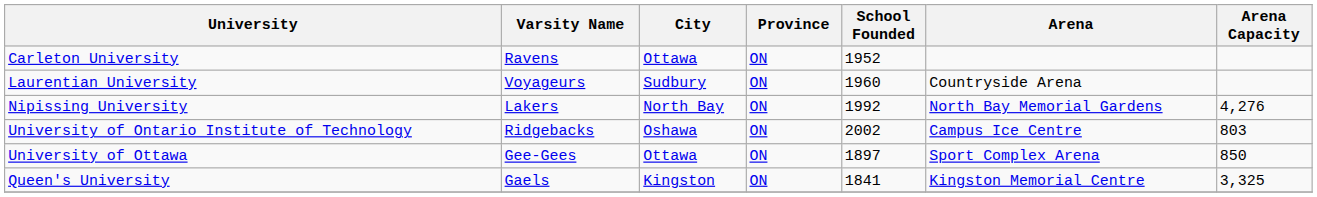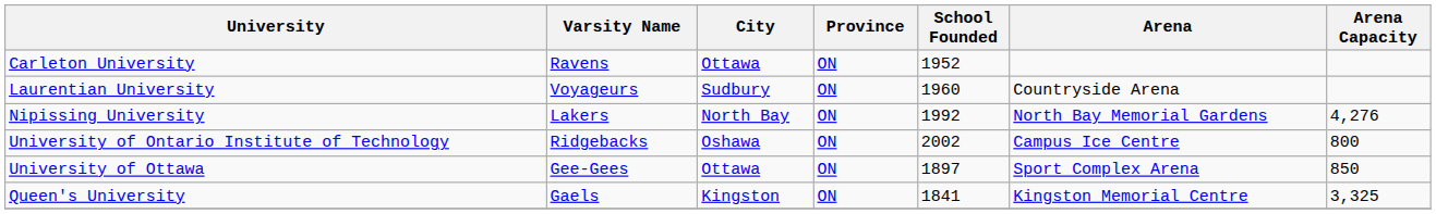University of Ontario Institute of Technology | Arena Capacity: 803 -> 800
